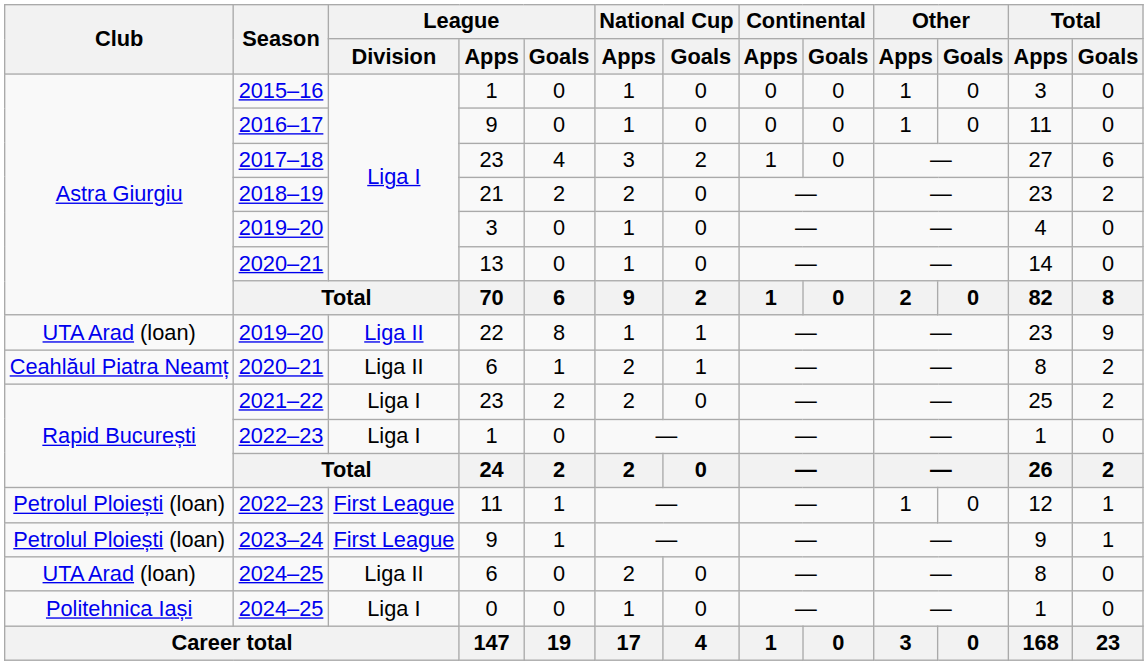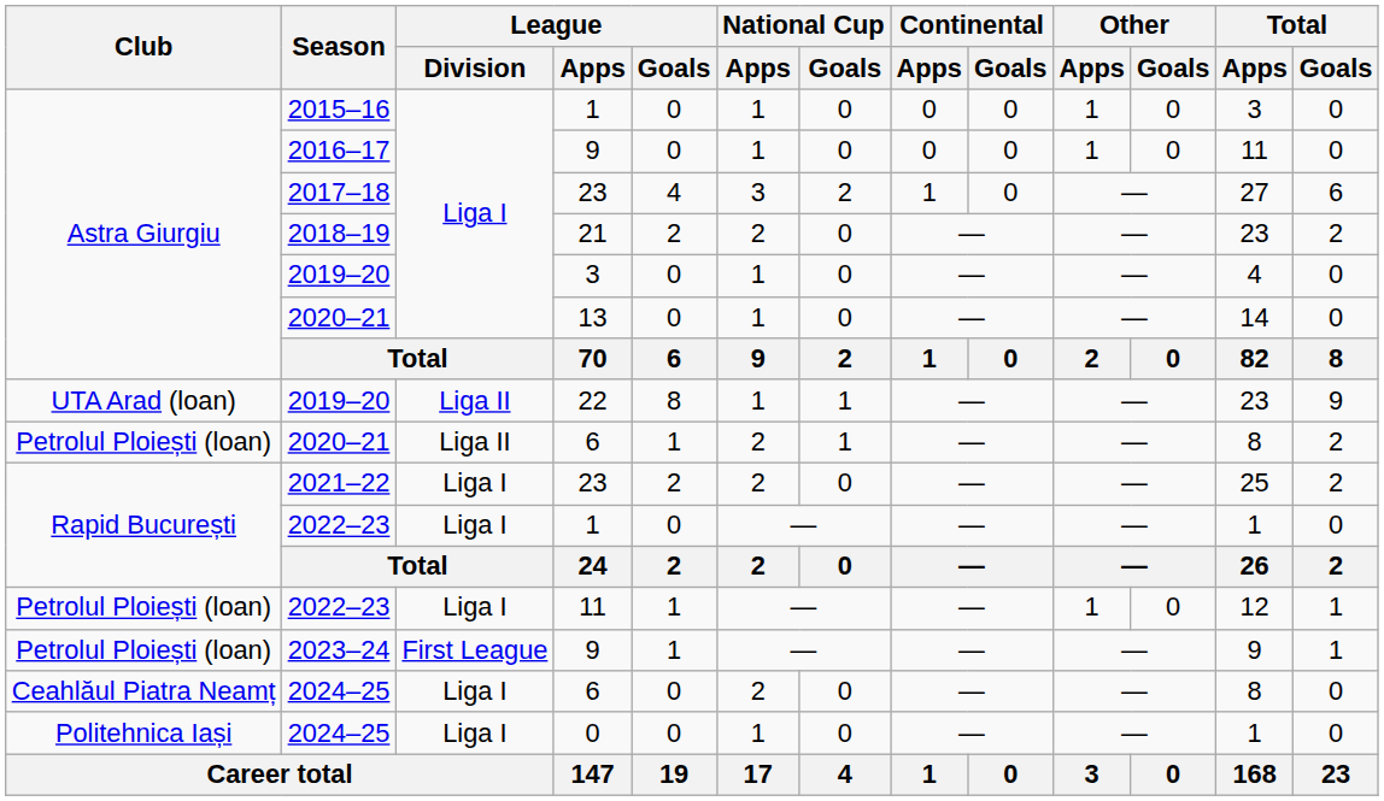2020–21 / 6 | Club: Ceahlăul Piatra Neamț -> Petrolul Ploiești (loan)
2022–23 / 11 | League / Division: First League -> Liga I
2024–25 / 6 | Club: UTA Arad (loan) -> Ceahlăul Piatra Neamț
2024–25 / 6 | League / Division: Liga II -> Liga I
